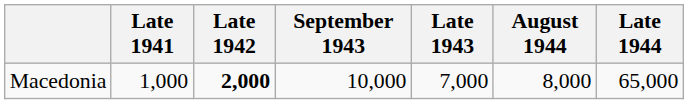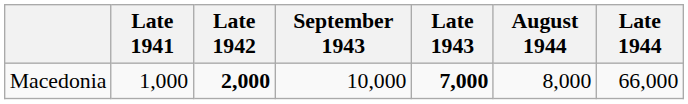Macedonia | Late 1943: normal -> bold
Macedonia | Late 1944: 65,000 -> 66,000
